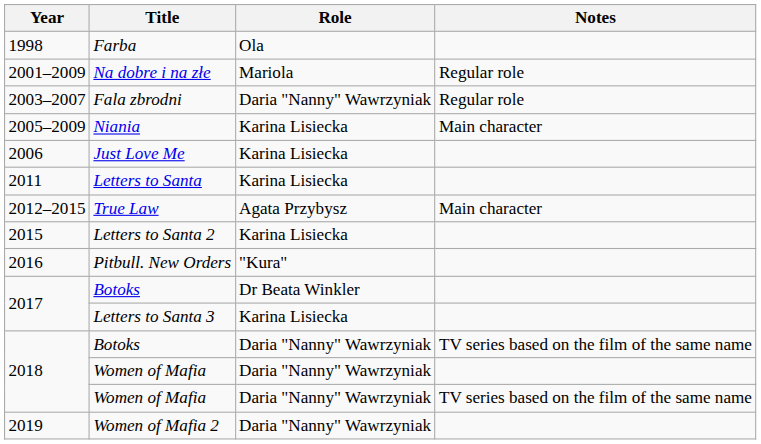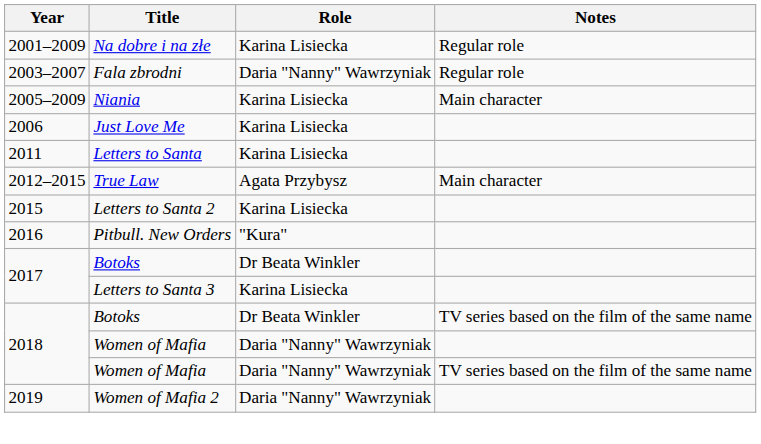- row: 1998 | Farba | Ola
Na dobre i na złe | Role: Mariola -> Karina Lisiecka
Botoks / TV series based on the film of the same name | Role: Daria "Nanny" Wawrzyniak -> Dr Beata Winkler
